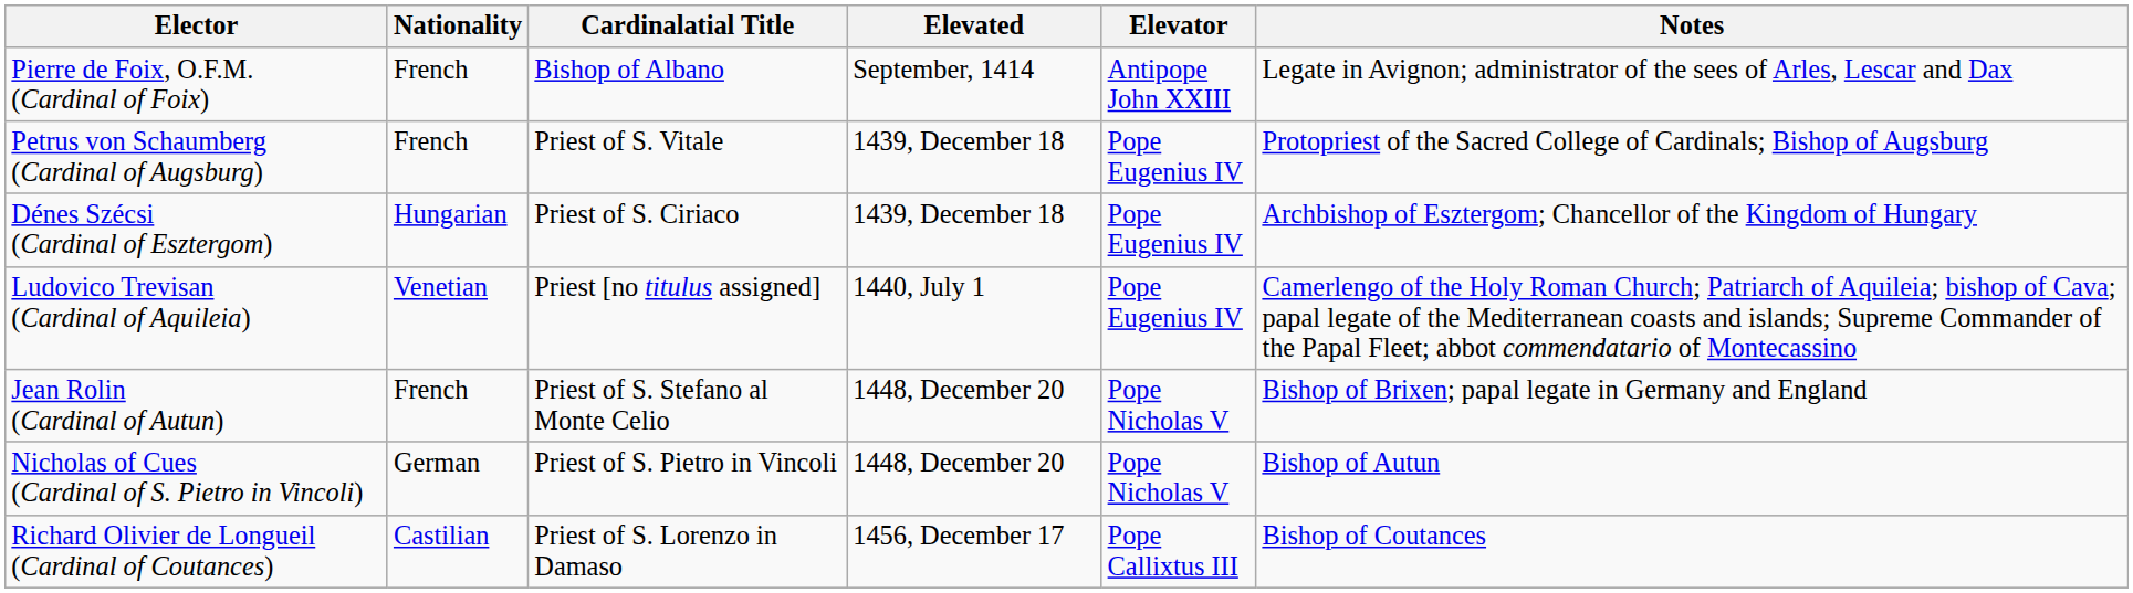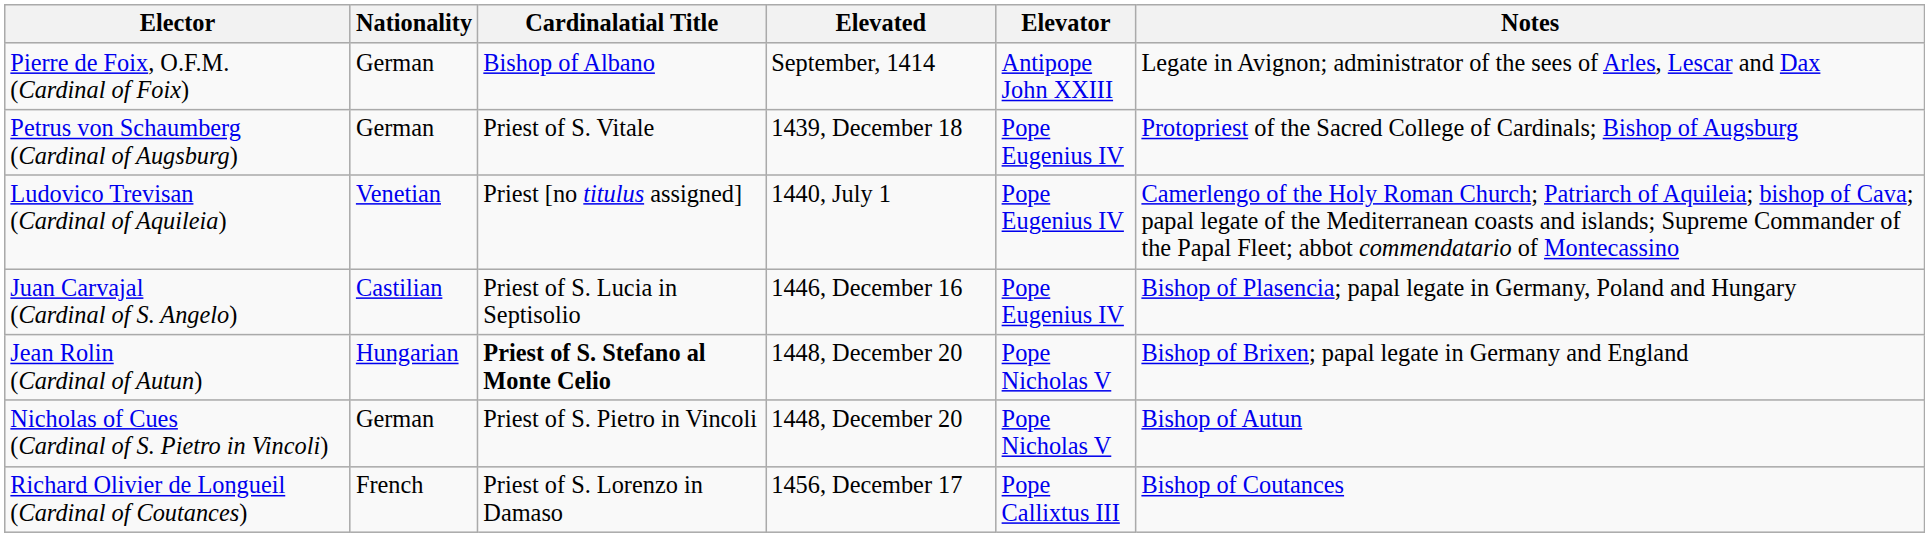Pierre de Foix, O.F.M. (Cardinal of Foix) | Nationality: French -> German
Petrus von Schaumberg (Cardinal of Augsburg) | Nationality: French -> German
- row: Dénes Szécsi (Cardinal of Esztergom) | Hungarian | Priest of S. Ciriaco | 1439, December 18 | Pope Eugenius IV | Archbishop of Esztergom; Chancellor of the Kingdom of Hungary
+ row: Juan Carvajal (Cardinal of S. Angelo) | Castilian | Priest of S. Lucia in Septisolio | 1446, December 16 | Pope Eugenius IV | Bishop of Plasencia; papal legate in Germany, Poland and Hungary
Jean Rolin (Cardinal of Autun) | Nationality: French -> Hungarian
Jean Rolin (Cardinal of Autun) | Cardinalatial Title: normal -> bold
Richard Olivier de Longueil (Cardinal of Coutances) | Nationality: Castilian -> French
